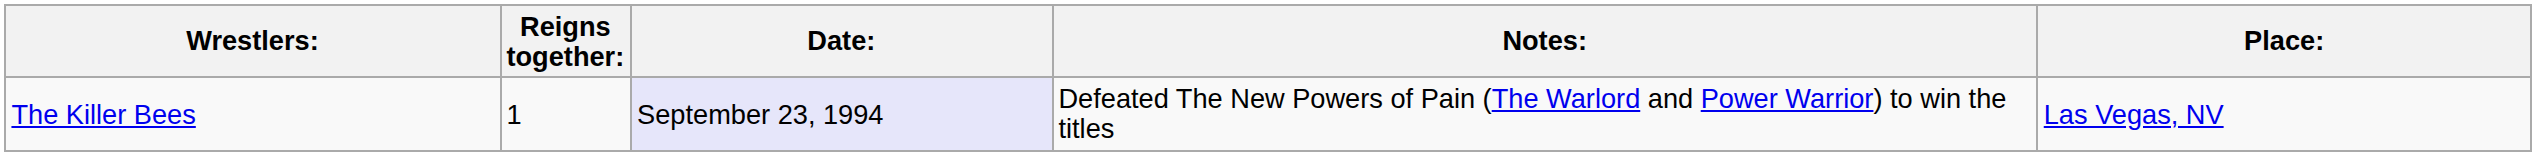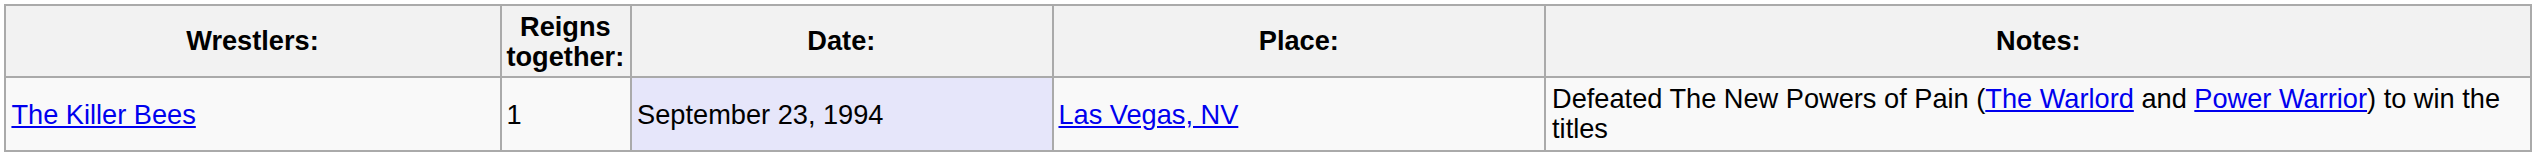columns swapped: Place: <-> Notes:
